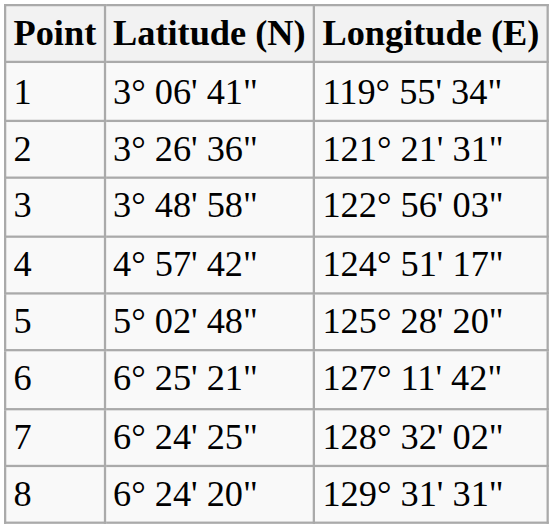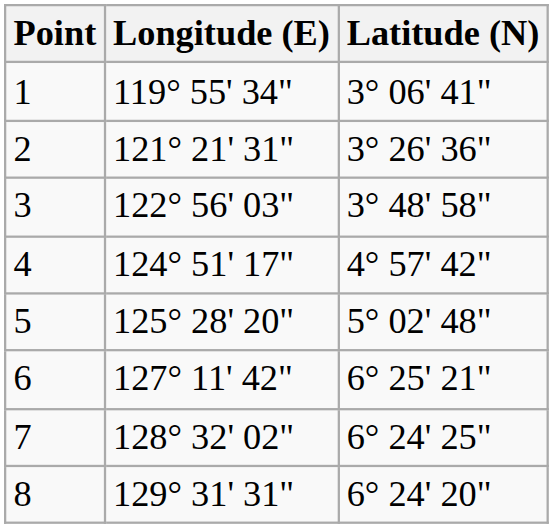columns swapped: Longitude (E) <-> Latitude (N)
